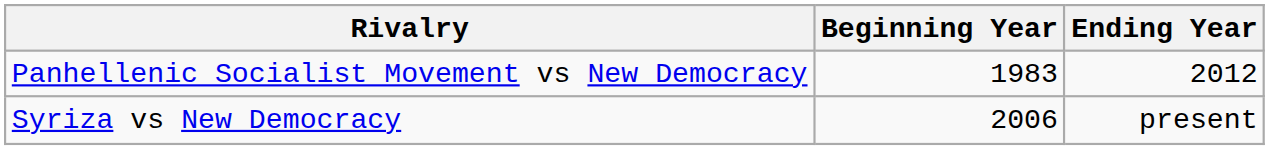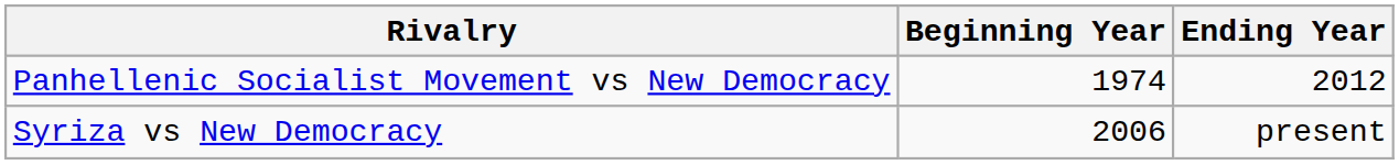Panhellenic Socialist Movement vs New Democracy | Beginning Year: 1983 -> 1974
